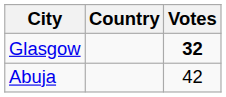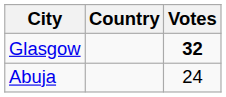Abuja | Votes: 42 -> 24
